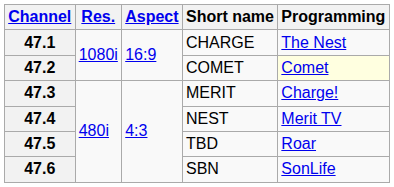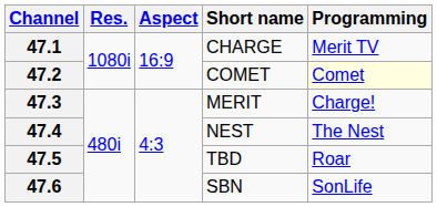47.1 | Programming: The Nest -> Merit TV
47.4 | Programming: Merit TV -> The Nest
